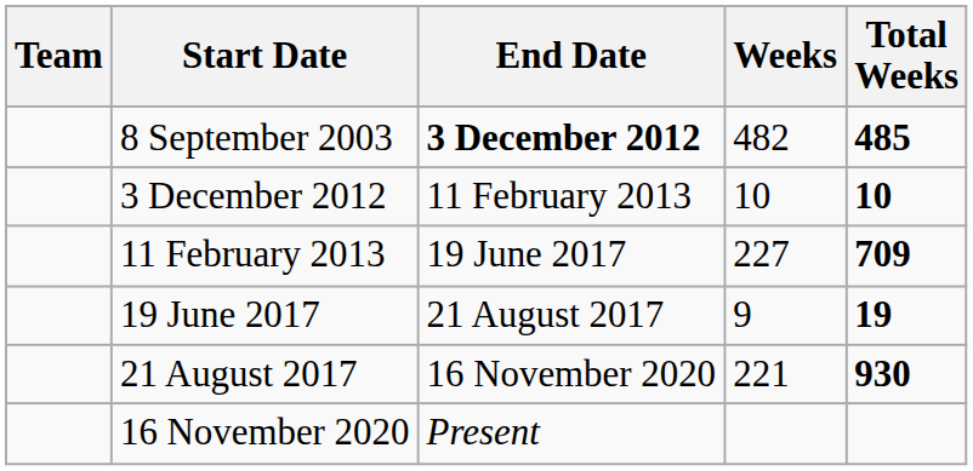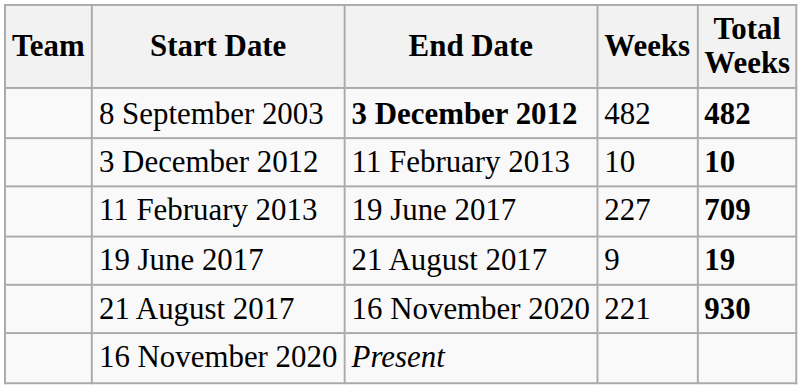8 September 2003 | Total Weeks: 485 -> 482
